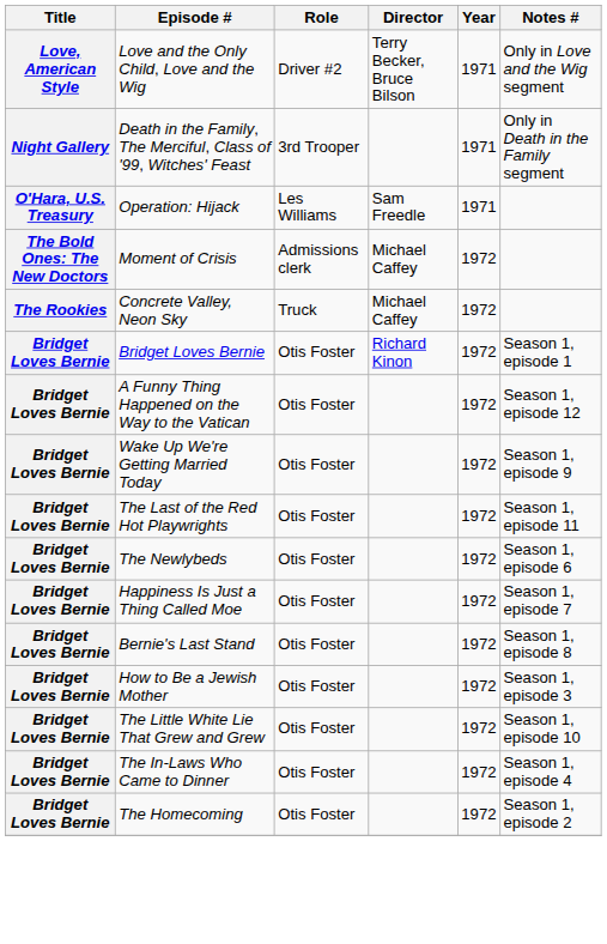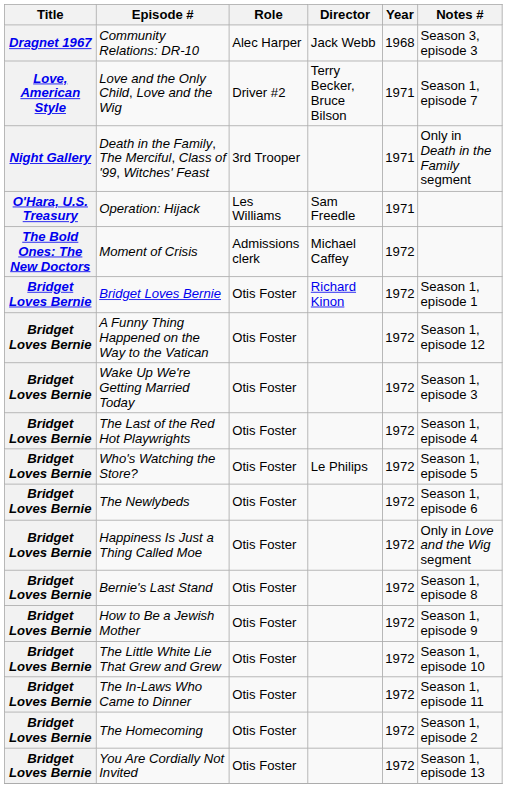+ row: Dragnet 1967 | Community Relations: DR-10 | Alec Harper | Jack Webb | 1968 | Season 3, episode 3
Love and the Only Child, Love and the Wig | Notes #: Only in Love and the Wig segment -> Season 1, episode 7
- row: The Rookies | Concrete Valley, Neon Sky | Truck | Michael Caffey | 1972
Wake Up We're Getting Married Today | Notes #: Season 1, episode 9 -> Season 1, episode 3
The Last of the Red Hot Playwrights | Notes #: Season 1, episode 11 -> Season 1, episode 4
+ row: Bridget Loves Bernie | Who's Watching the Store? | Otis Foster | Le Philips | 1972 | Season 1, episode 5
Happiness Is Just a Thing Called Moe | Notes #: Season 1, episode 7 -> Only in Love and the Wig segment
How to Be a Jewish Mother | Notes #: Season 1, episode 3 -> Season 1, episode 9
The In-Laws Who Came to Dinner | Notes #: Season 1, episode 4 -> Season 1, episode 11
+ row: Bridget Loves Bernie | You Are Cordially Not Invited | Otis Foster | 1972 | Season 1, episode 13
